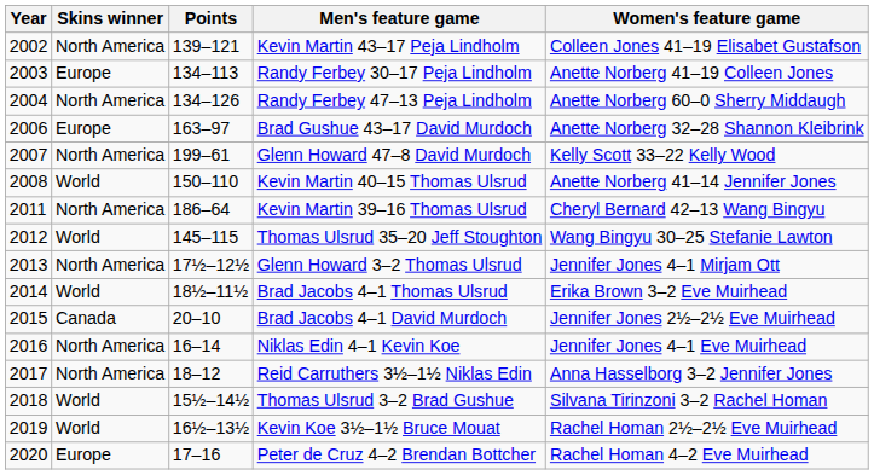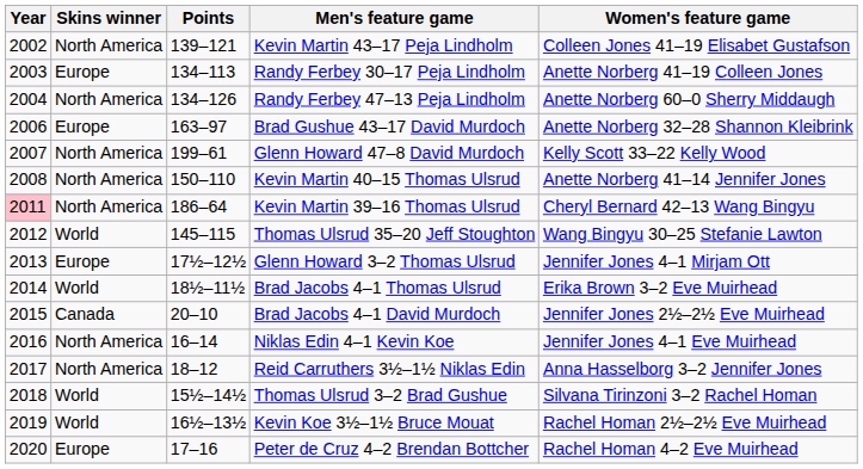Kevin Martin 40–15 Thomas Ulsrud | Skins winner: World -> North America
Kevin Martin 39–16 Thomas Ulsrud | Year: no background -> pink background
Glenn Howard 3–2 Thomas Ulsrud | Skins winner: North America -> Europe
